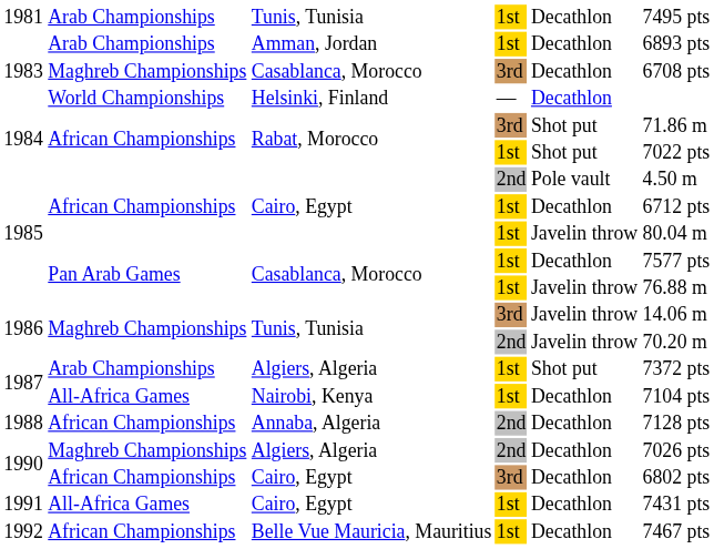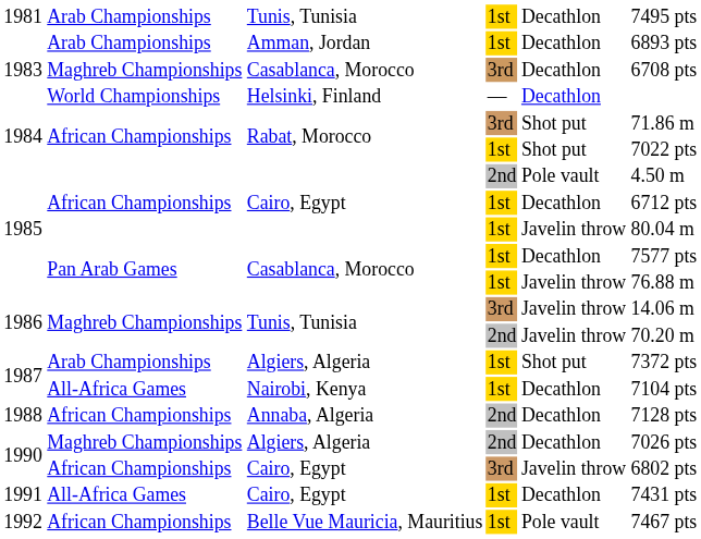Cairo, Egypt / 3rd | column 5: Decathlon -> Javelin throw
Belle Vue Mauricia, Mauritius | column 5: Decathlon -> Pole vault
